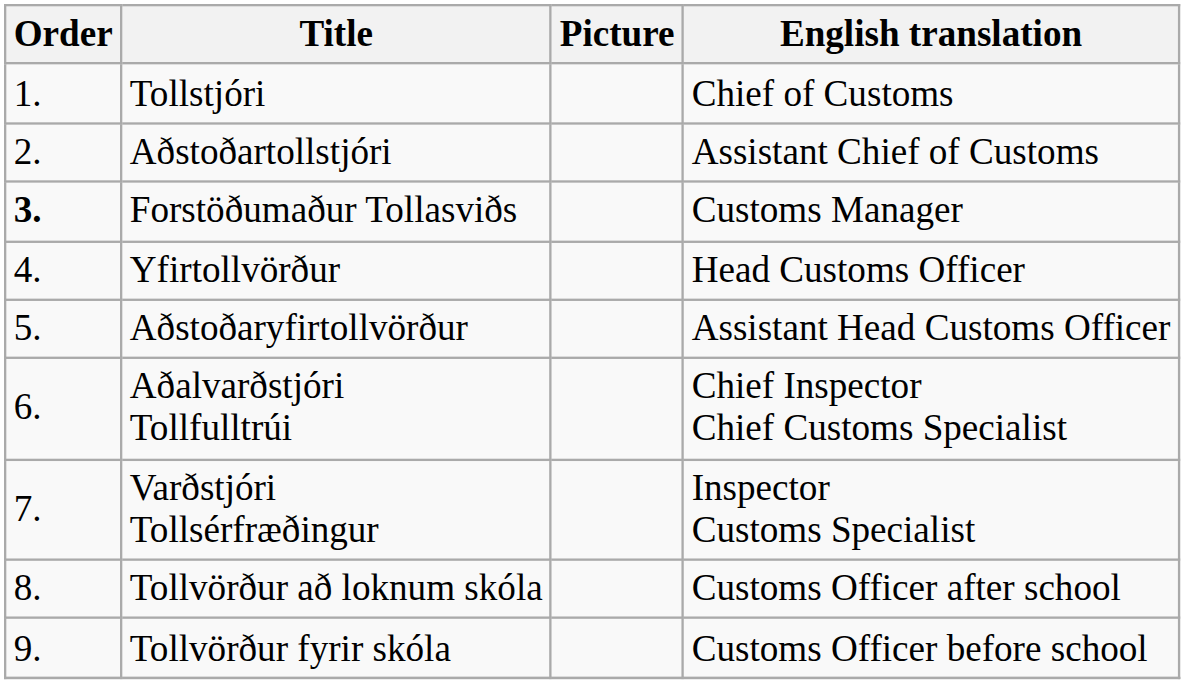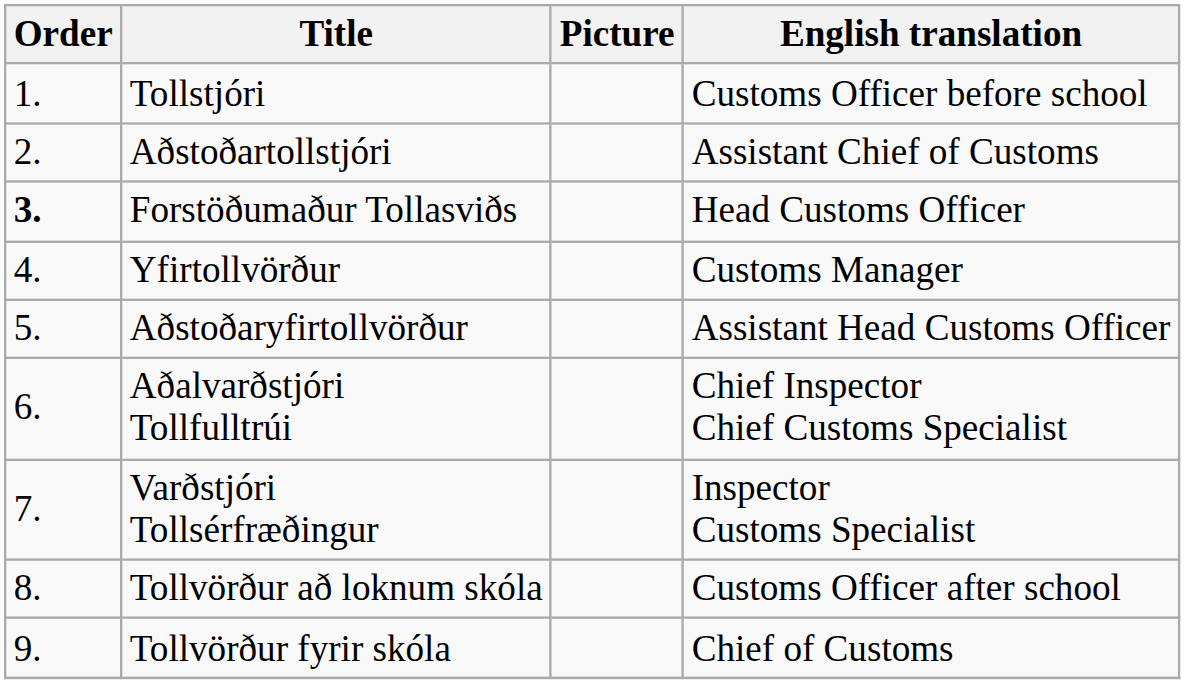Tollstjóri | English translation: Chief of Customs -> Customs Officer before school
Forstöðumaður Tollasviðs | English translation: Customs Manager -> Head Customs Officer
Yfirtollvörður | English translation: Head Customs Officer -> Customs Manager
Tollvörður fyrir skóla | English translation: Customs Officer before school -> Chief of Customs
